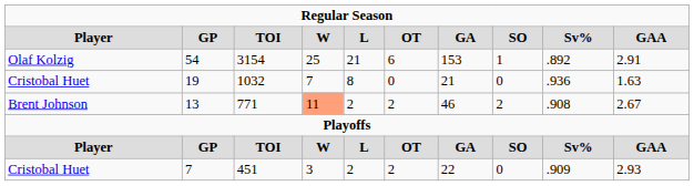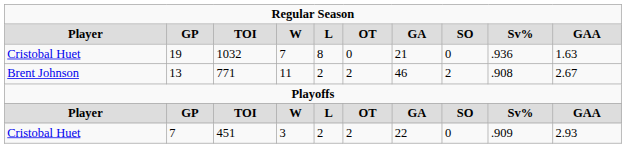- row: Olaf Kolzig | 54 | 3154 | 25 | 21 | 6 | 153 | 1 | .892 | 2.91
13 | column 4: lightsalmon background -> no background
